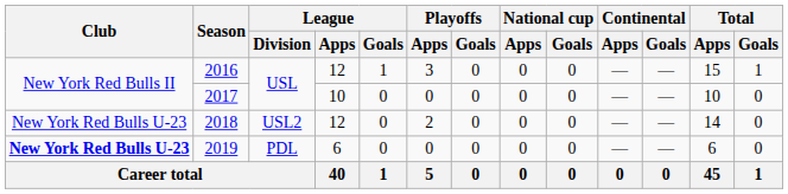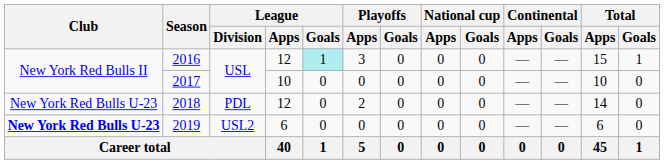2016 | League / Goals: no background -> paleturquoise background
2018 | League / Division: USL2 -> PDL
2019 | League / Division: PDL -> USL2
